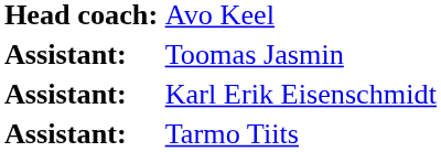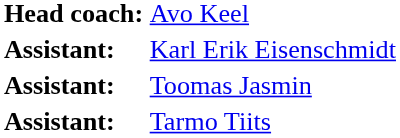rows swapped: Karl Erik Eisenschmidt <-> Toomas Jasmin
